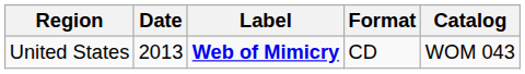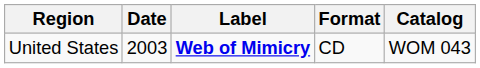United States | Date: 2013 -> 2003
